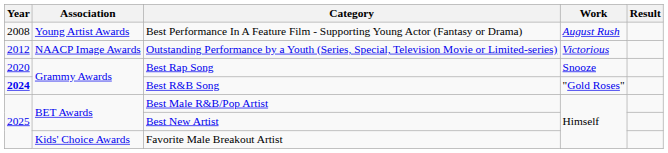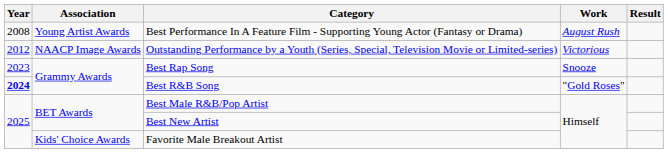Best Rap Song | Year: 2020 -> 2023
